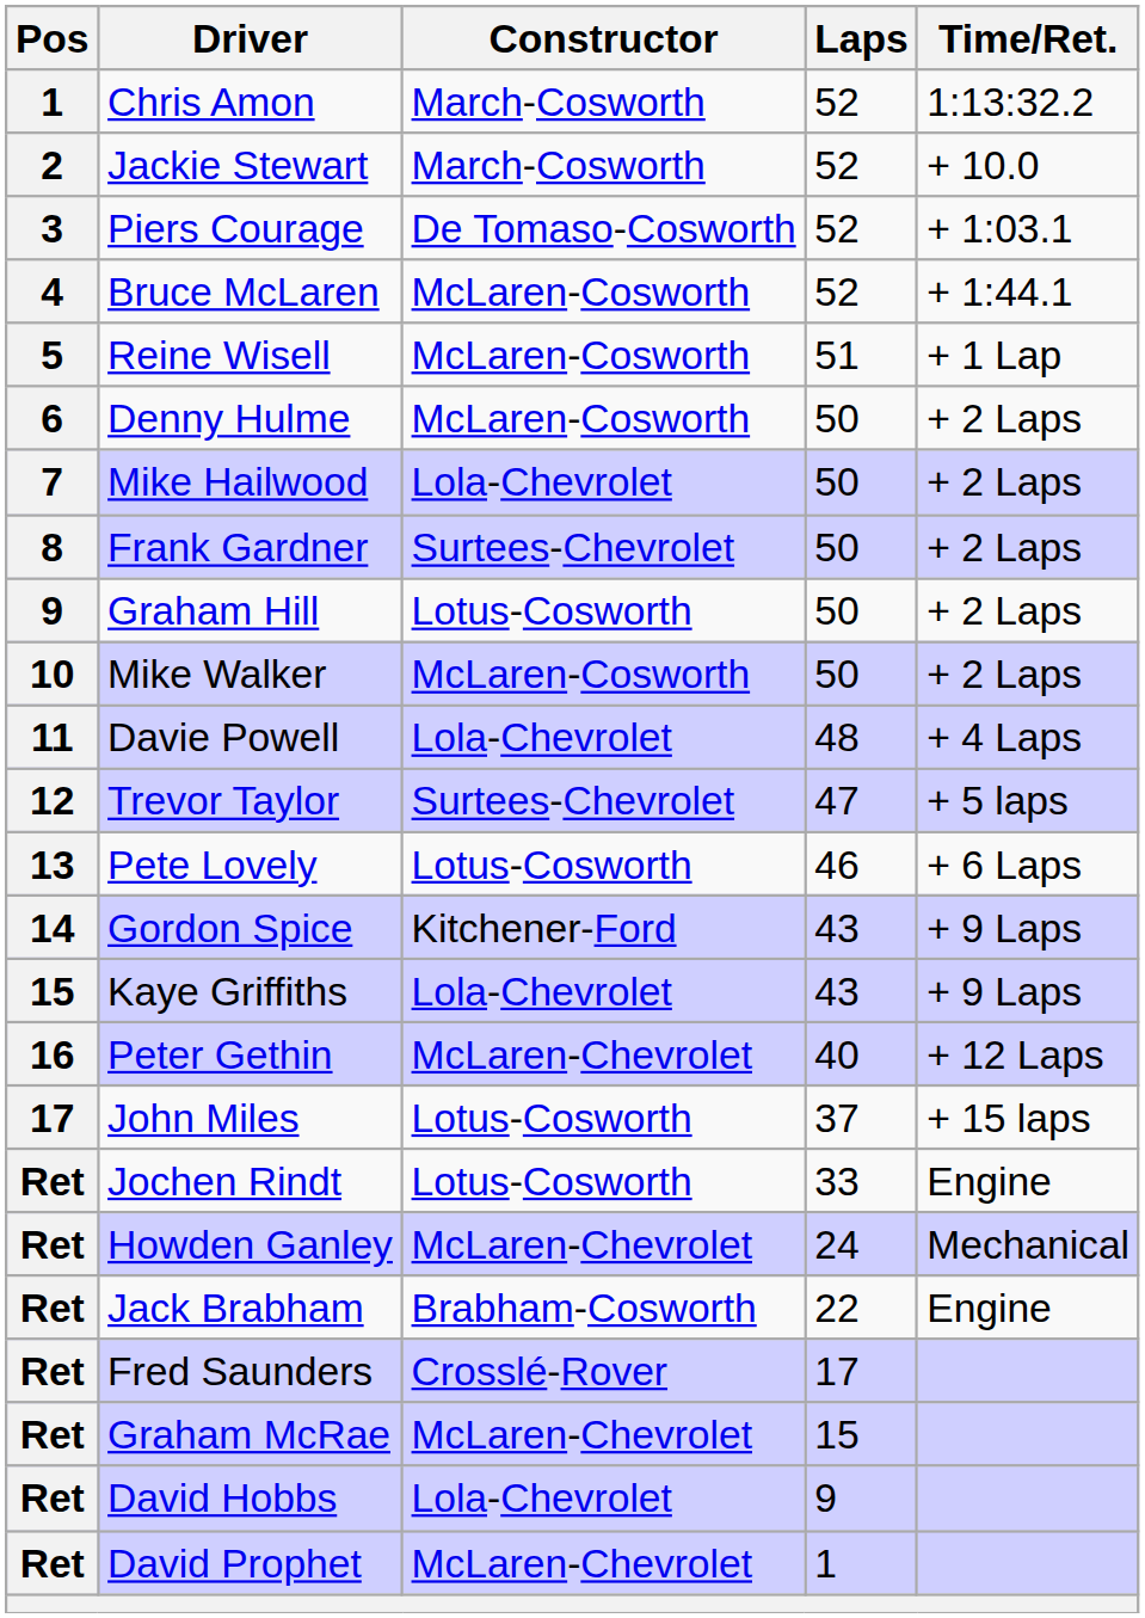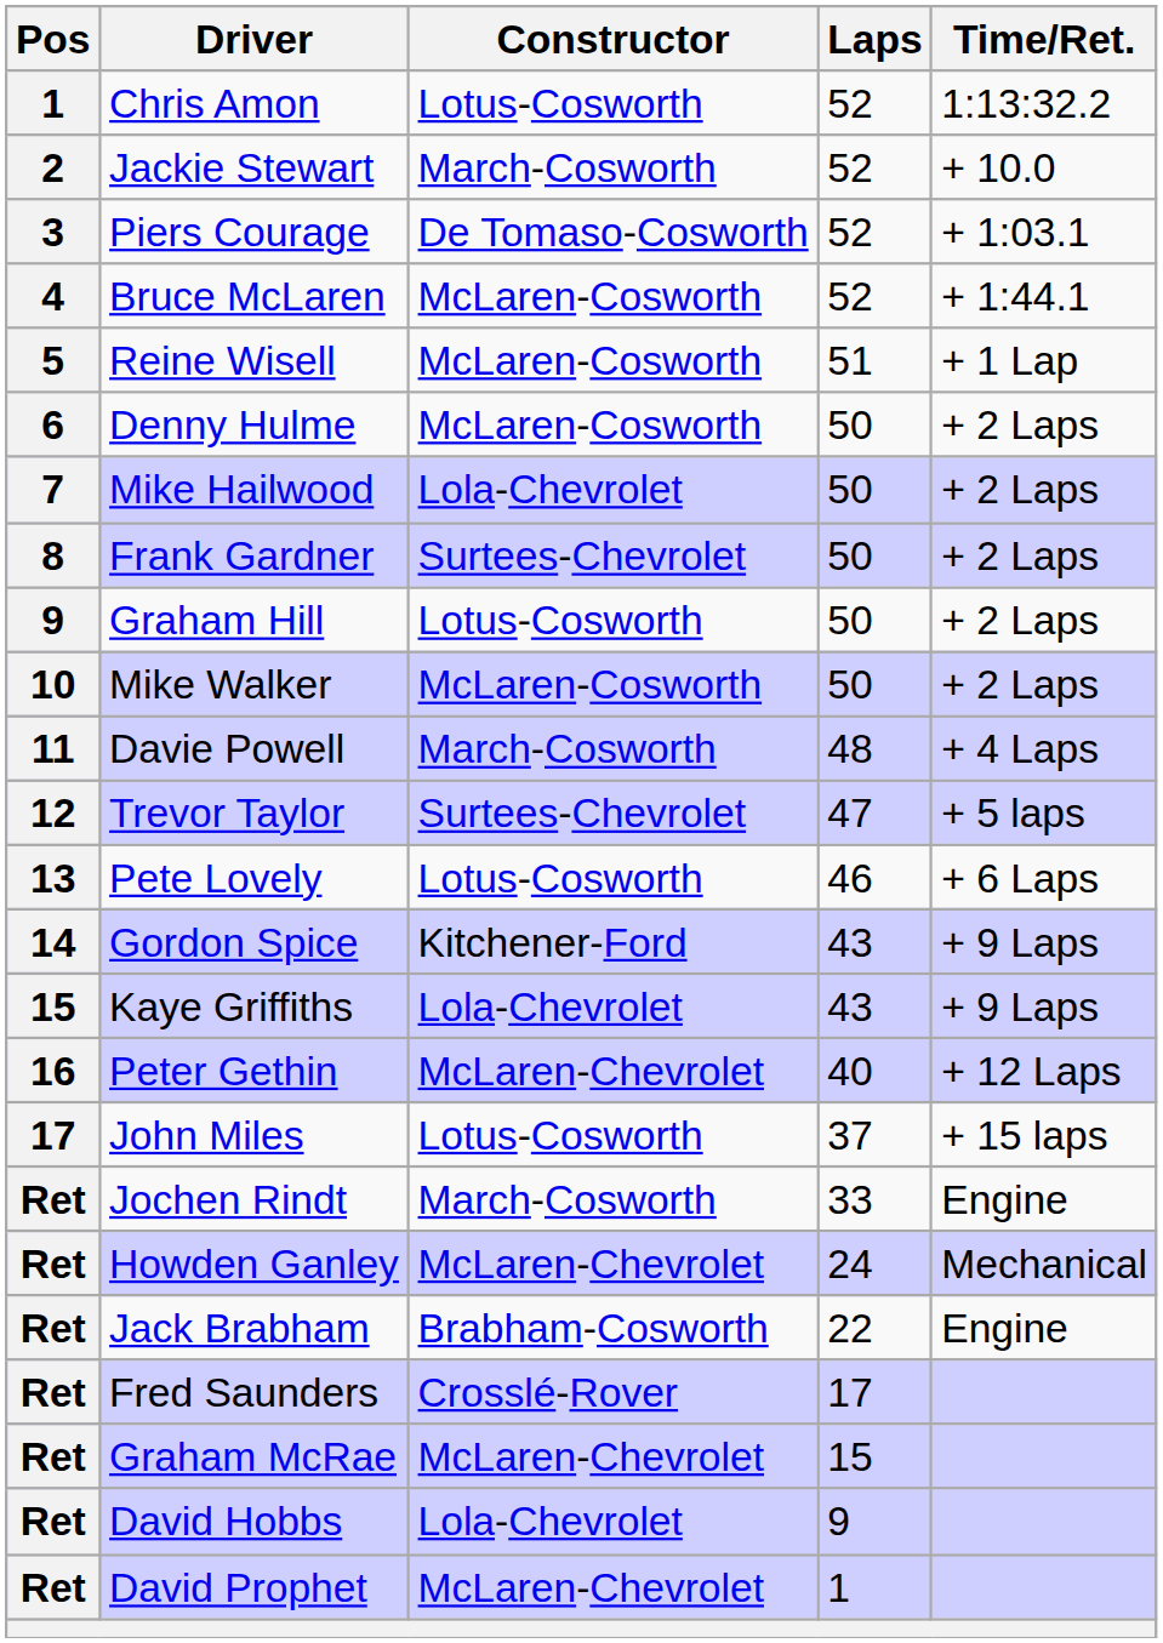Chris Amon | Constructor: March-Cosworth -> Lotus-Cosworth
Davie Powell | Constructor: Lola-Chevrolet -> March-Cosworth
Jochen Rindt | Constructor: Lotus-Cosworth -> March-Cosworth
